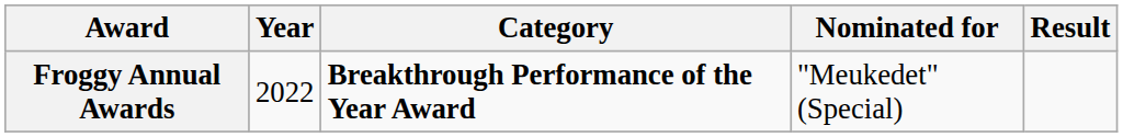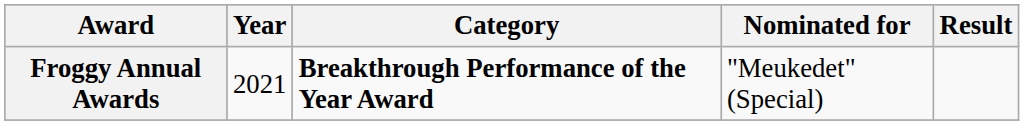Froggy Annual Awards | Year: 2022 -> 2021
